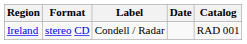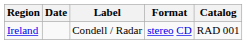columns swapped: Date <-> Format
